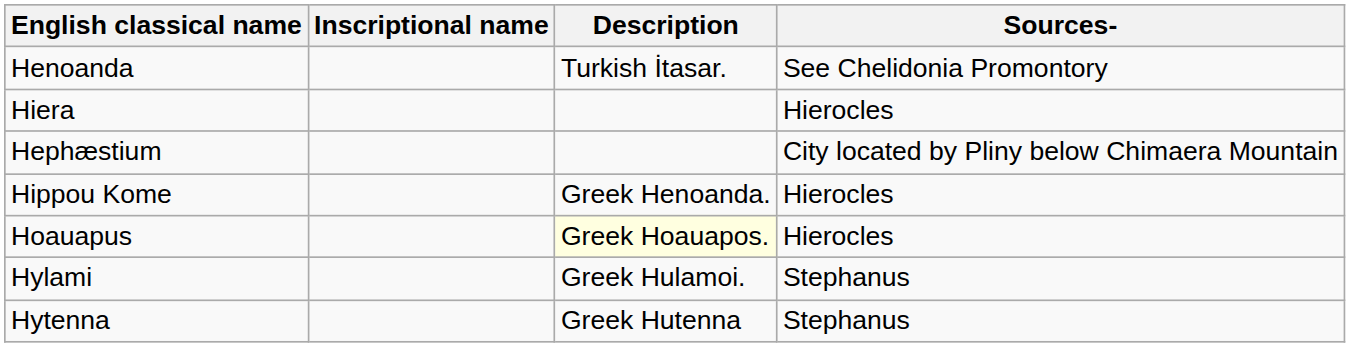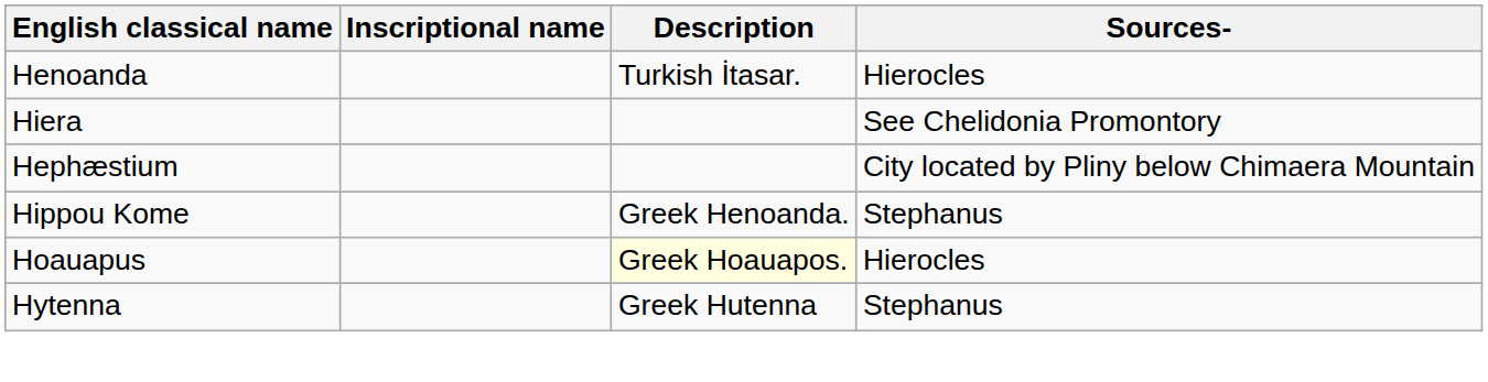Henoanda | Sources-: See Chelidonia Promontory -> Hierocles
Hiera | Sources-: Hierocles -> See Chelidonia Promontory
Hippou Kome | Sources-: Hierocles -> Stephanus
- row: Hylami | Greek Hulamoi. | Stephanus
